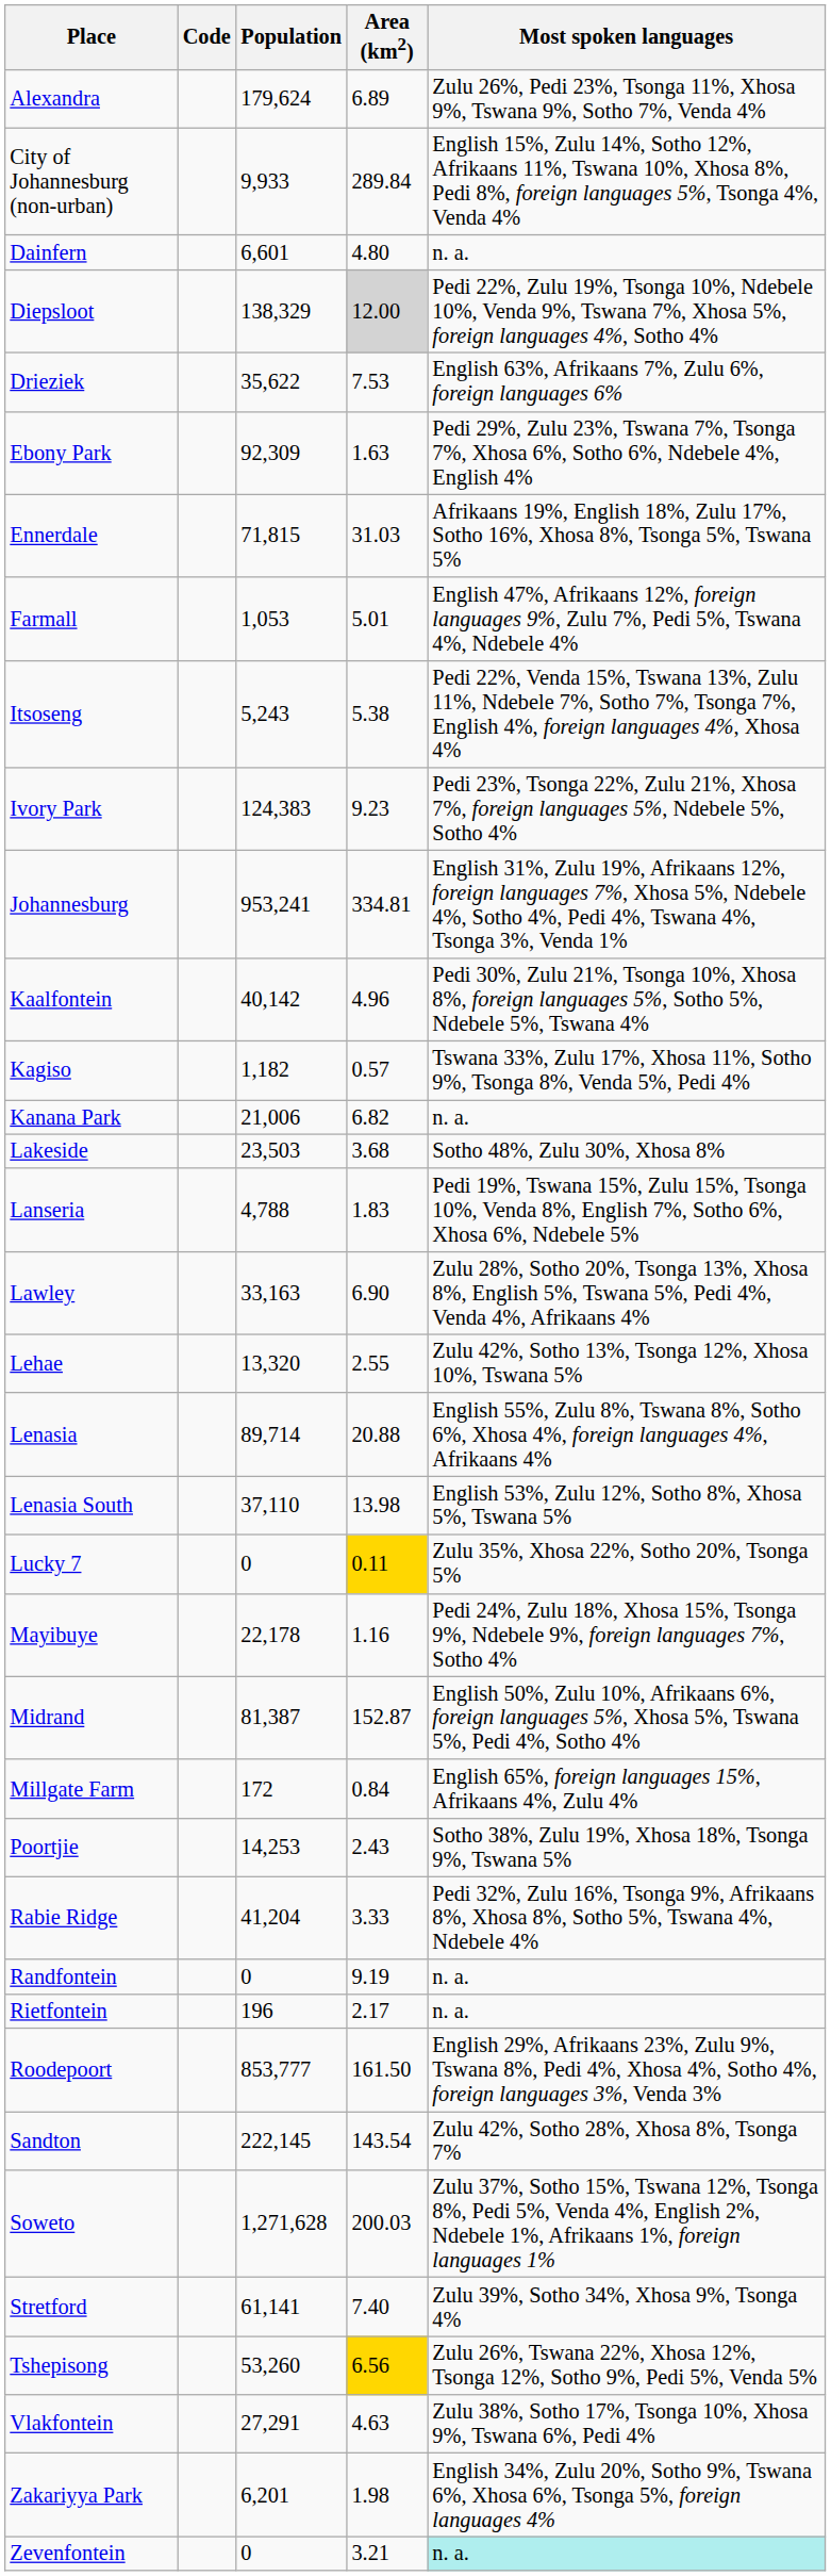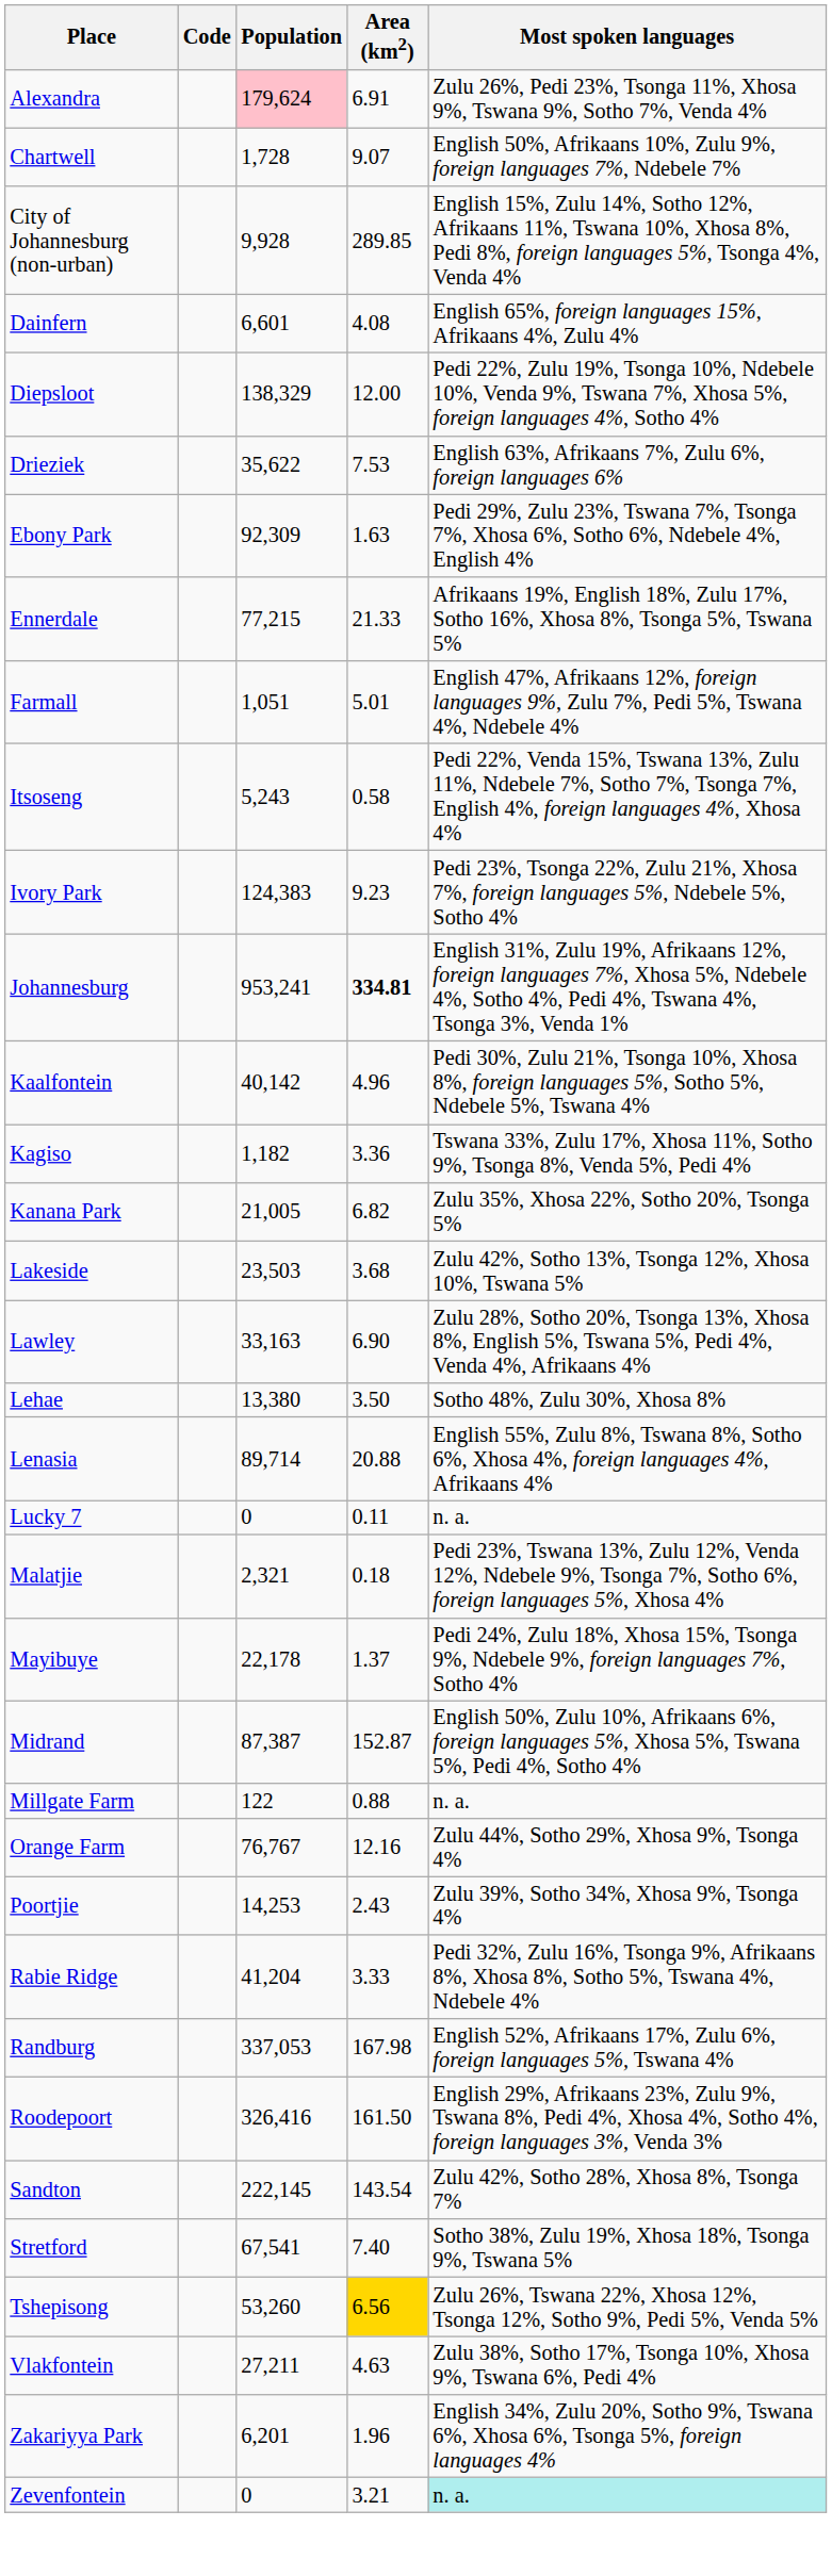Alexandra | Population: no background -> pink background
Alexandra | Area (km2): 6.89 -> 6.91
+ row: Chartwell | 1,728 | 9.07 | English 50%, Afrikaans 10%, Zulu 9%, foreign languages 7%, Ndebele 7%
City of Johannesburg (non-urban) | Population: 9,933 -> 9,928
City of Johannesburg (non-urban) | Area (km2): 289.84 -> 289.85
Dainfern | Area (km2): 4.80 -> 4.08
Dainfern | Most spoken languages: n. a. -> English 65%, foreign languages 15%, Afrikaans 4%, Zulu 4%
Diepsloot | Area (km2): lightgrey background -> no background
Ennerdale | Population: 71,815 -> 77,215
Ennerdale | Area (km2): 31.03 -> 21.33
Farmall | Population: 1,053 -> 1,051
Itsoseng | Area (km2): 5.38 -> 0.58
Johannesburg | Area (km2): normal -> bold
Kagiso | Area (km2): 0.57 -> 3.36
Kanana Park | Population: 21,006 -> 21,005
Kanana Park | Most spoken languages: n. a. -> Zulu 35%, Xhosa 22%, Sotho 20%, Tsonga 5%
Lakeside | Most spoken languages: Sotho 48%, Zulu 30%, Xhosa 8% -> Zulu 42%, Sotho 13%, Tsonga 12%, Xhosa 10%, Tswana 5%
- row: Lanseria | 4,788 | 1.83 | Pedi 19%, Tswana 15%, Zulu 15%, Tsonga 10%, Venda 8%, English 7%, Sotho 6%, Xhosa 6%, Ndebele 5%
Lehae | Population: 13,320 -> 13,380
Lehae | Area (km2): 2.55 -> 3.50
Lehae | Most spoken languages: Zulu 42%, Sotho 13%, Tsonga 12%, Xhosa 10%, Tswana 5% -> Sotho 48%, Zulu 30%, Xhosa 8%
- row: Lenasia South | 37,110 | 13.98 | English 53%, Zulu 12%, Sotho 8%, Xhosa 5%, Tswana 5%
Lucky 7 | Area (km2): gold background -> no background
Lucky 7 | Most spoken languages: Zulu 35%, Xhosa 22%, Sotho 20%, Tsonga 5% -> n. a.
+ row: Malatjie | 2,321 | 0.18 | Pedi 23%, Tswana 13%, Zulu 12%, Venda 12%, Ndebele 9%, Tsonga 7%, Sotho 6%, foreign languages 5%, Xhosa 4%
Mayibuye | Area (km2): 1.16 -> 1.37
Midrand | Population: 81,387 -> 87,387
Millgate Farm | Population: 172 -> 122
Millgate Farm | Area (km2): 0.84 -> 0.88
Millgate Farm | Most spoken languages: English 65%, foreign languages 15%, Afrikaans 4%, Zulu 4% -> n. a.
+ row: Orange Farm | 76,767 | 12.16 | Zulu 44%, Sotho 29%, Xhosa 9%, Tsonga 4%
Poortjie | Most spoken languages: Sotho 38%, Zulu 19%, Xhosa 18%, Tsonga 9%, Tswana 5% -> Zulu 39%, Sotho 34%, Xhosa 9%, Tsonga 4%
+ row: Randburg | 337,053 | 167.98 | English 52%, Afrikaans 17%, Zulu 6%, foreign languages 5%, Tswana 4%
- row: Randfontein | 0 | 9.19 | n. a.
- row: Rietfontein | 196 | 2.17 | n. a.
Roodepoort | Population: 853,777 -> 326,416
- row: Soweto | 1,271,628 | 200.03 | Zulu 37%, Sotho 15%, Tswana 12%, Tsonga 8%, Pedi 5%, Venda 4%, English 2%, Ndebele 1%, Afrikaans 1%, foreign languages 1%
Stretford | Population: 61,141 -> 67,541
Stretford | Most spoken languages: Zulu 39%, Sotho 34%, Xhosa 9%, Tsonga 4% -> Sotho 38%, Zulu 19%, Xhosa 18%, Tsonga 9%, Tswana 5%
Vlakfontein | Population: 27,291 -> 27,211
Zakariyya Park | Area (km2): 1.98 -> 1.96
